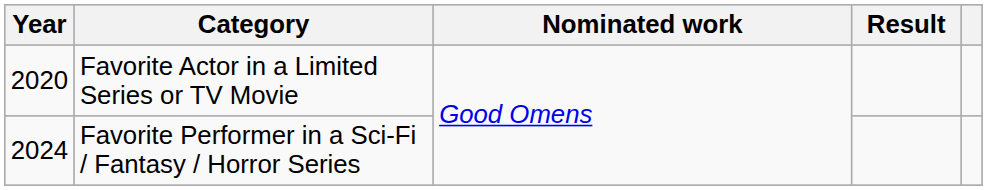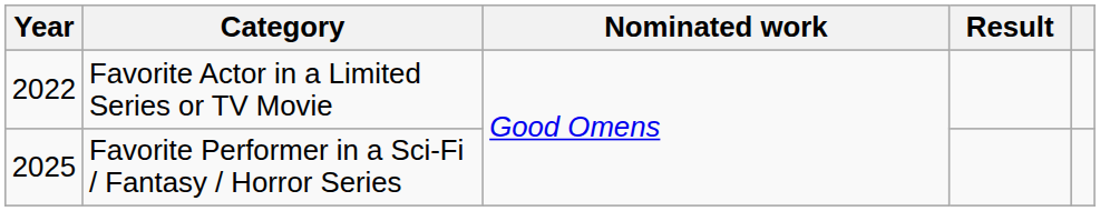Favorite Actor in a Limited Series or TV Movie | Year: 2020 -> 2022
Favorite Performer in a Sci-Fi / Fantasy / Horror Series | Year: 2024 -> 2025
